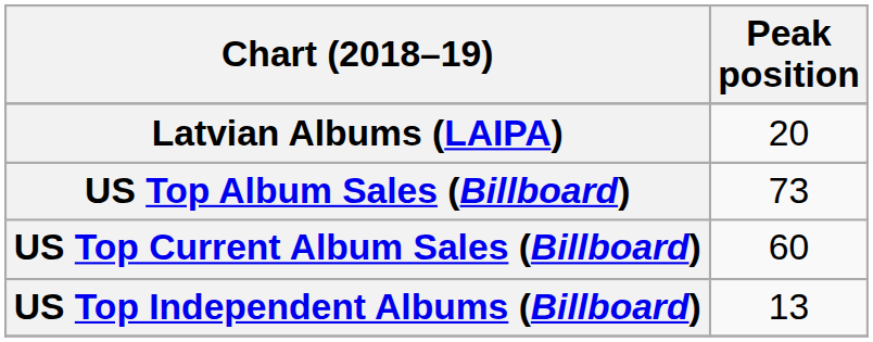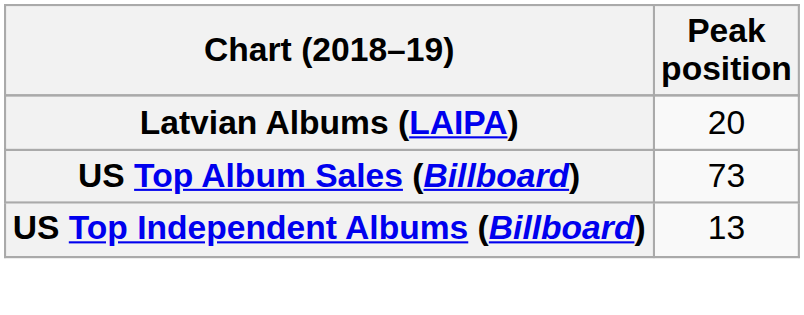- row: US Top Current Album Sales (Billboard) | 60
